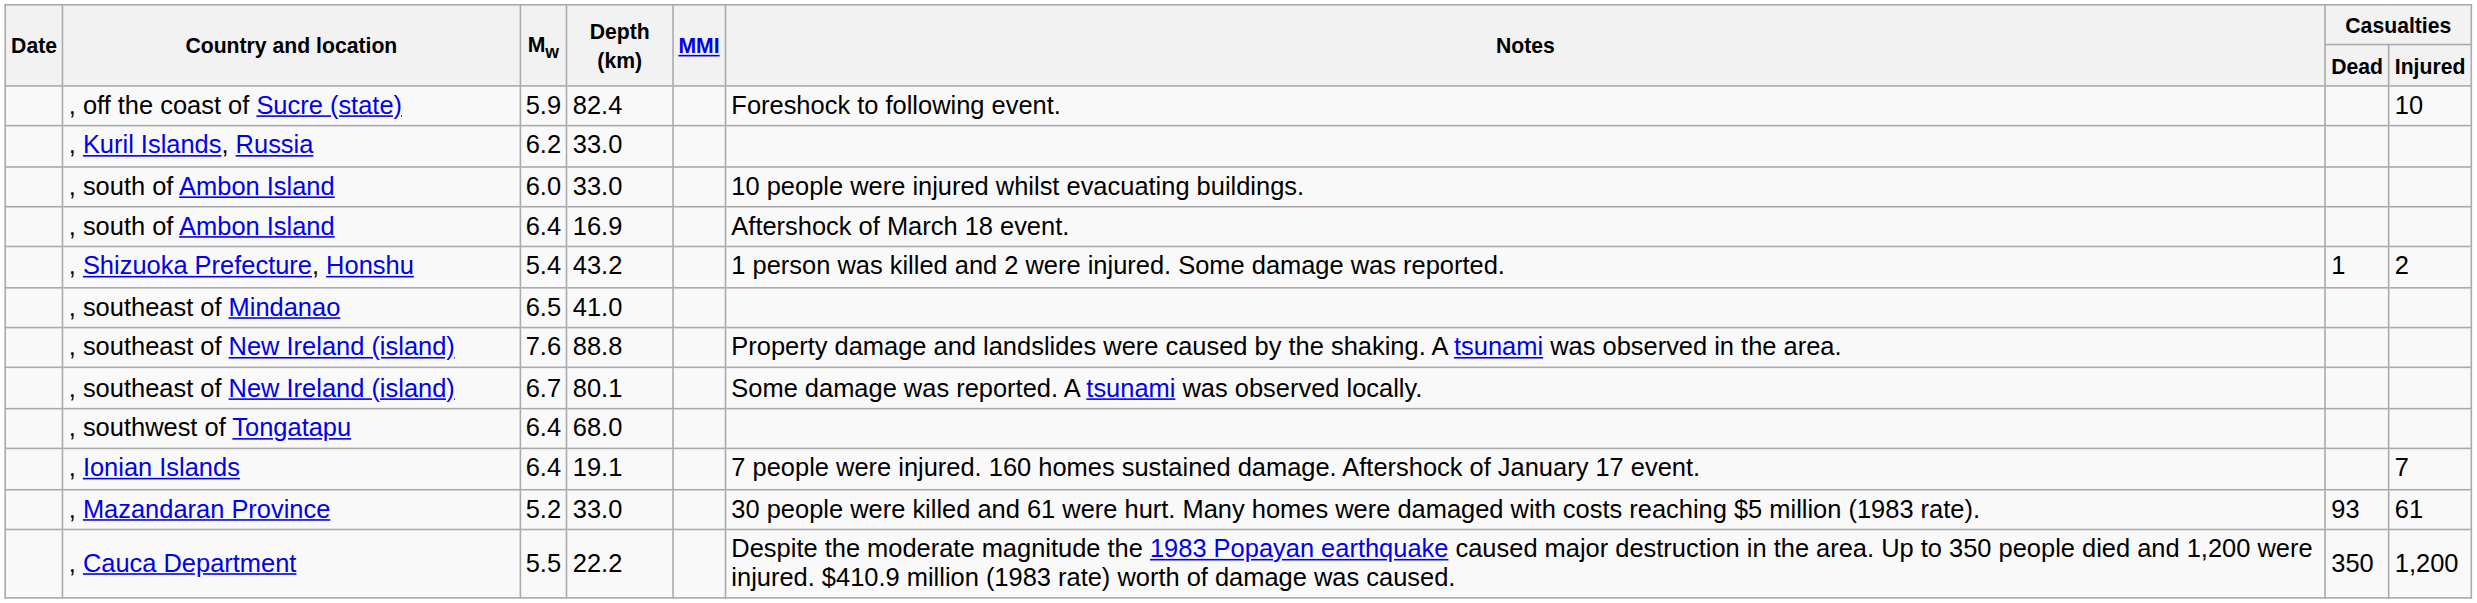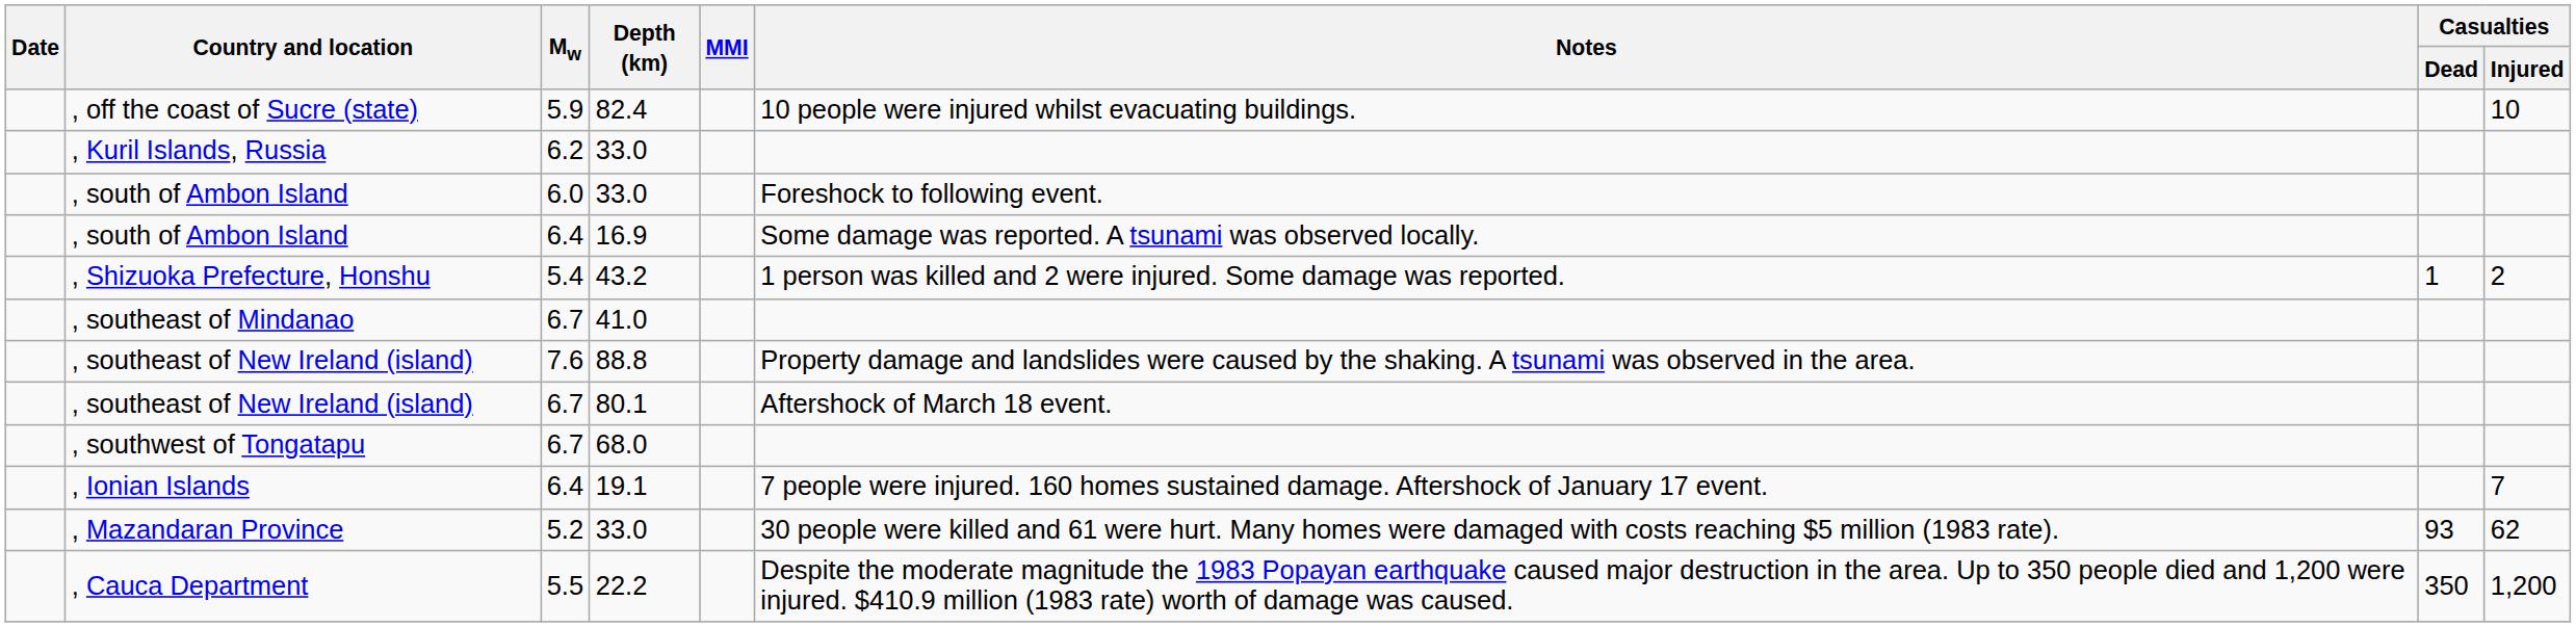, off the coast of Sucre (state) | Notes: Foreshock to following event. -> 10 people were injured whilst evacuating buildings.
, south of Ambon Island / 33.0 | Notes: 10 people were injured whilst evacuating buildings. -> Foreshock to following event.
, south of Ambon Island / 16.9 | Notes: Aftershock of March 18 event. -> Some damage was reported. A tsunami was observed locally.
, southeast of Mindanao | Mw: 6.5 -> 6.7
, southeast of New Ireland (island) / 80.1 | Notes: Some damage was reported. A tsunami was observed locally. -> Aftershock of March 18 event.
, southwest of Tongatapu | Mw: 6.4 -> 6.7
, Mazandaran Province | Casualties / Injured: 61 -> 62
